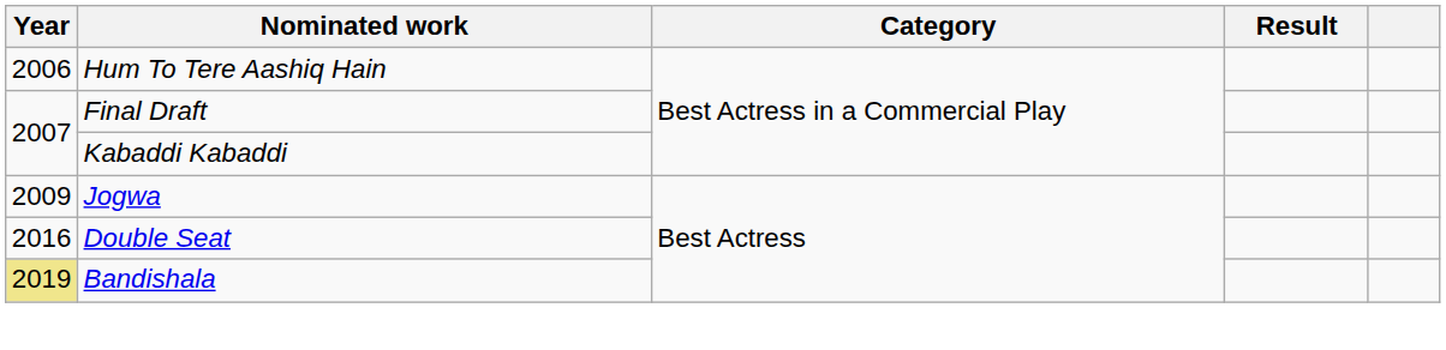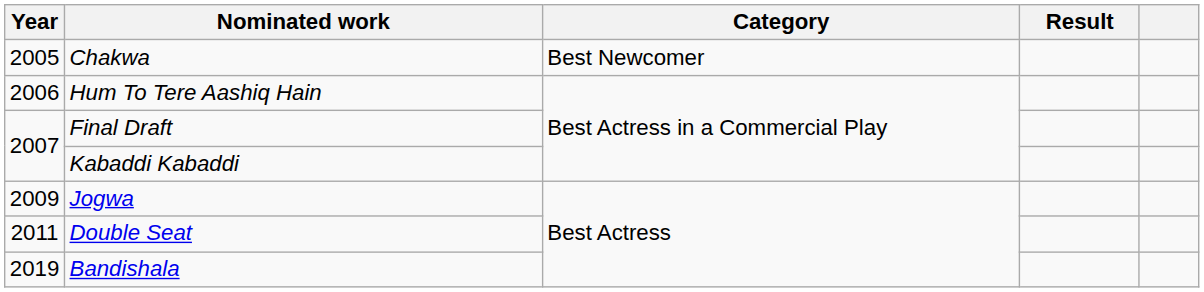+ row: 2005 | Chakwa | Best Newcomer
Double Seat | Year: 2016 -> 2011
Bandishala | Year: khaki background -> no background
